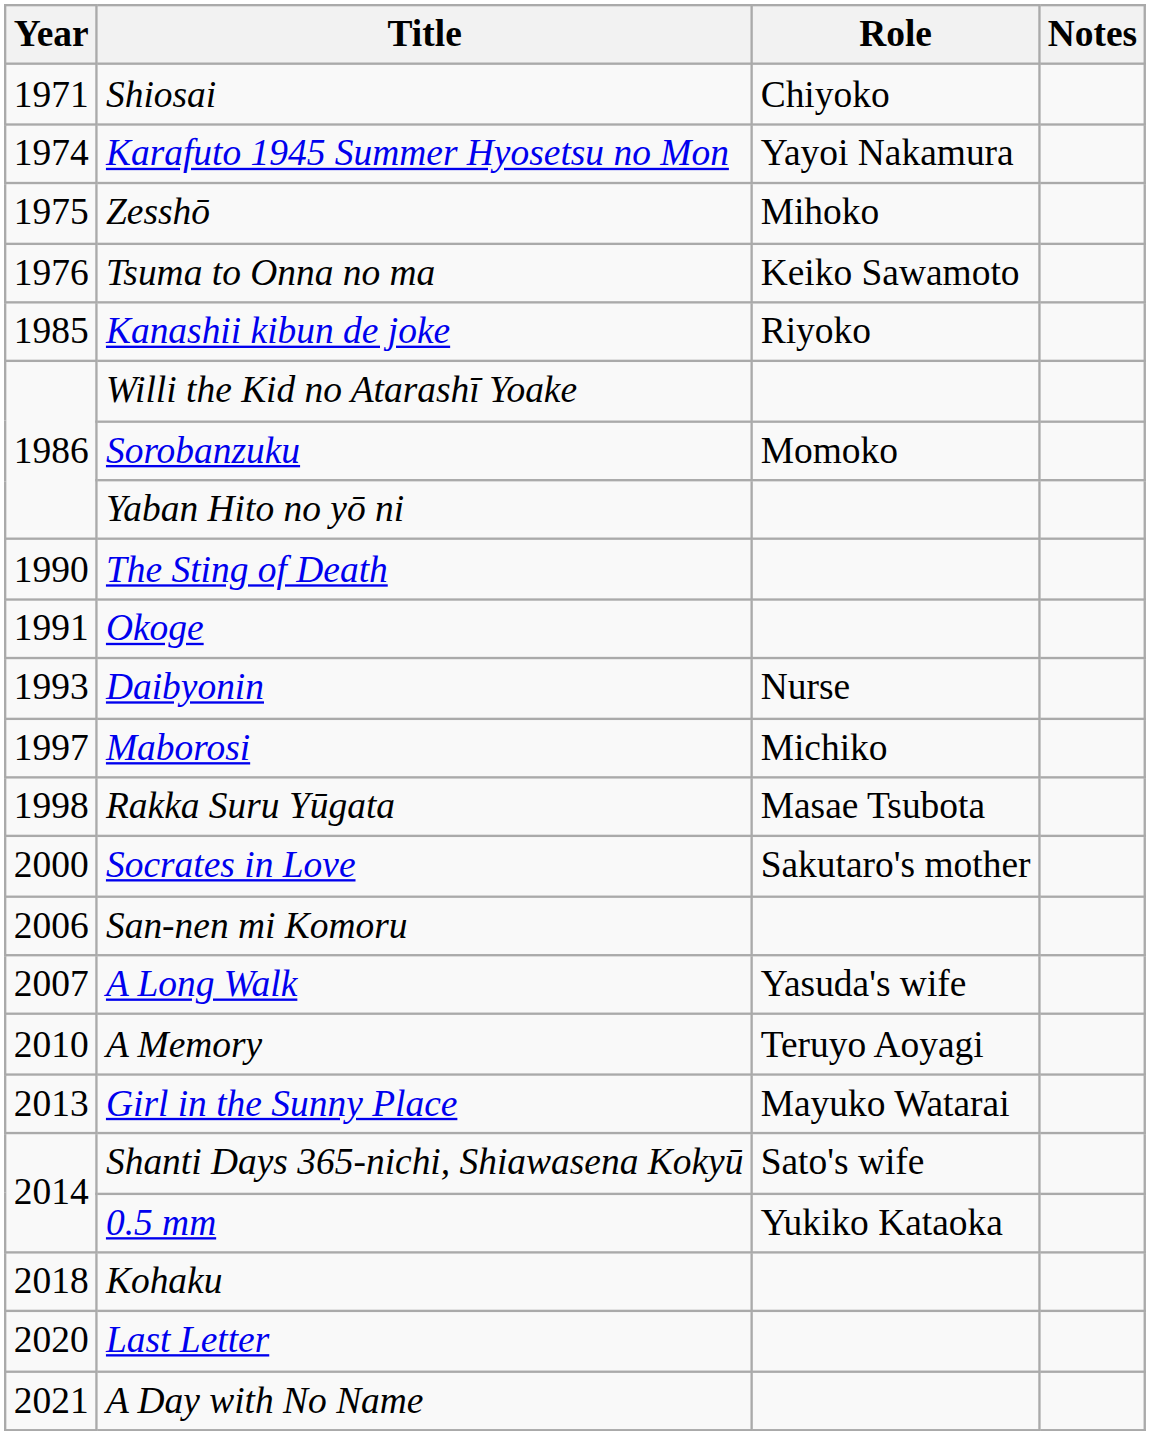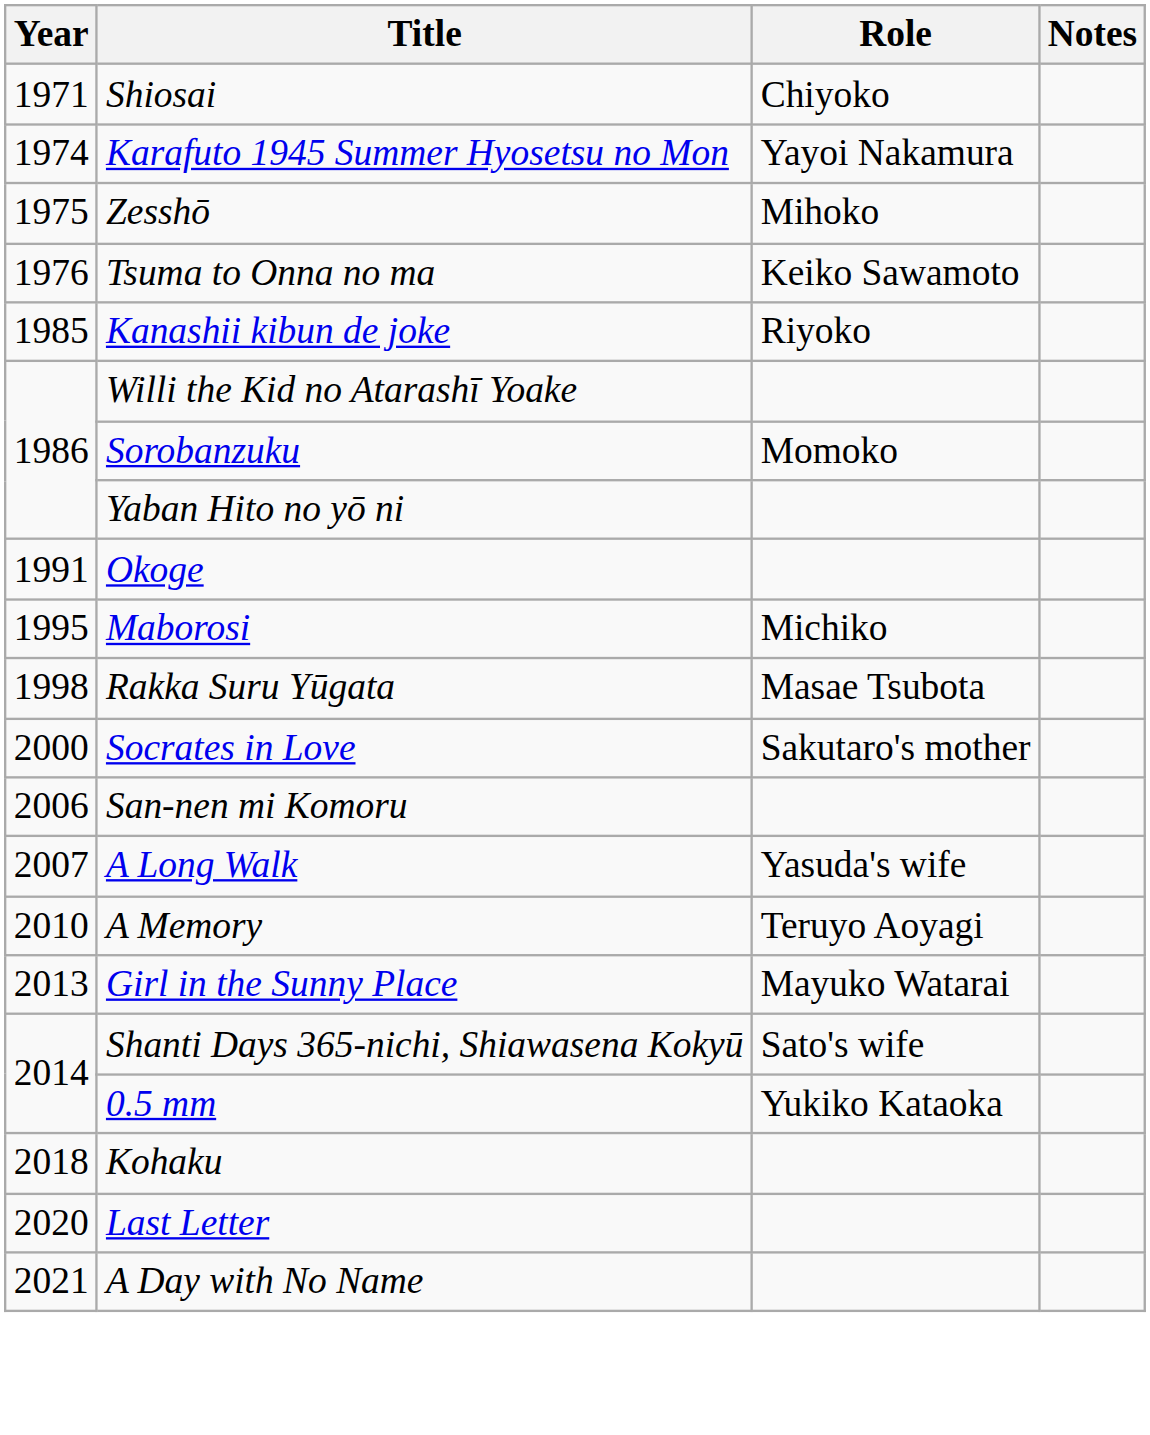- row: 1990 | The Sting of Death
- row: 1993 | Daibyonin | Nurse
Maborosi | Year: 1997 -> 1995
